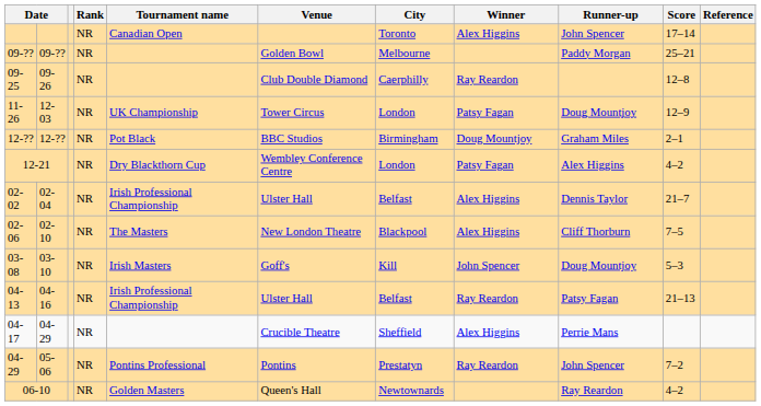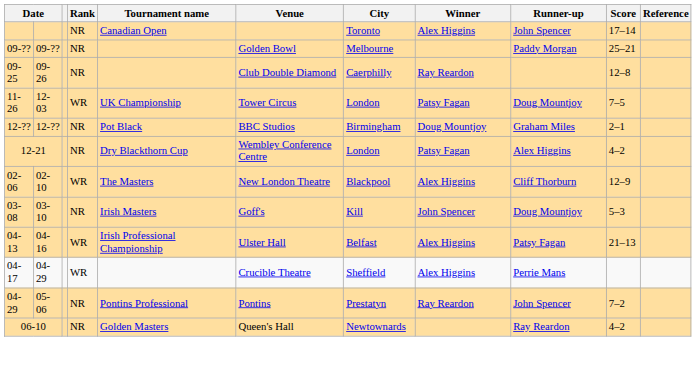11-26 | Rank: NR -> WR
11-26 | Score: 12–9 -> 7–5
- row: 02-02 | 02-04 | NR | Irish Professional Championship | Ulster Hall | Belfast | Alex Higgins | Dennis Taylor | 21–7
02-06 | Rank: NR -> WR
02-06 | Score: 7–5 -> 12–9
04-13 | Rank: NR -> WR
04-13 | Winner: Ray Reardon -> Alex Higgins
04-17 | Rank: NR -> WR
